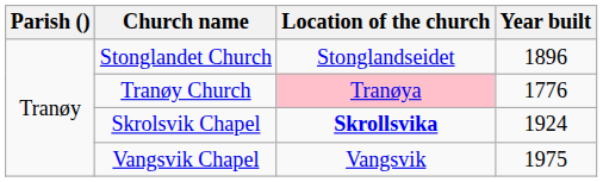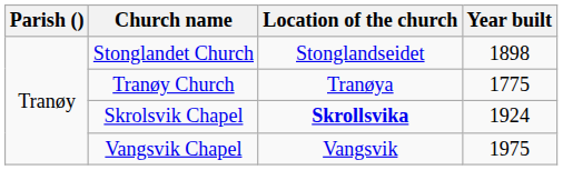Stonglandet Church | Year built: 1896 -> 1898
Tranøy Church | Location of the church: pink background -> no background
Tranøy Church | Year built: 1776 -> 1775
